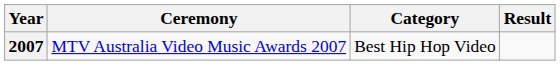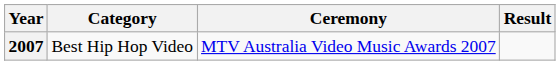columns swapped: Ceremony <-> Category
